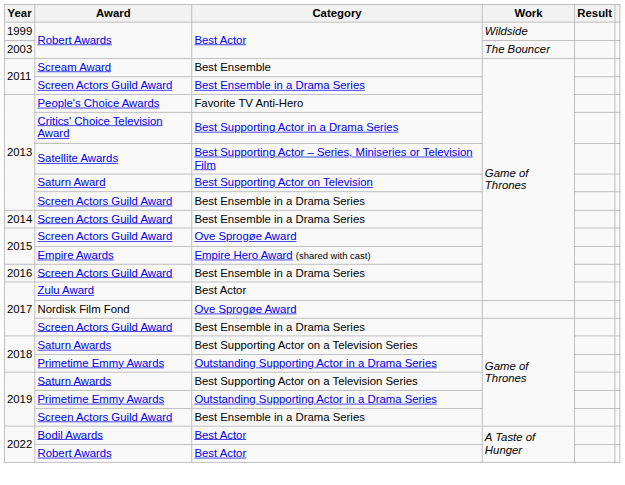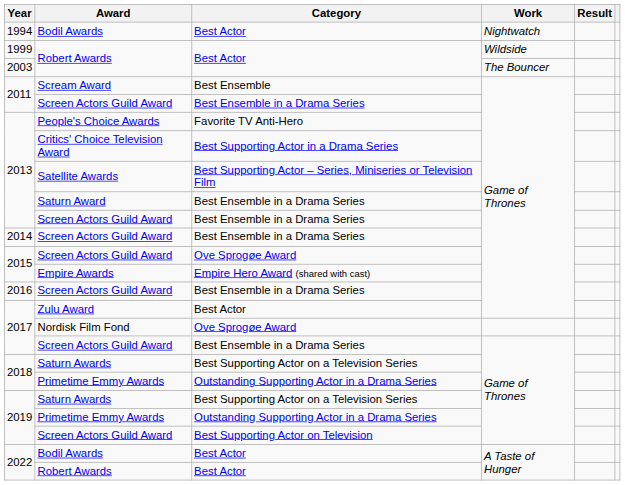+ row: 1994 | Bodil Awards | Best Actor | Nightwatch
Saturn Award | Category: Best Supporting Actor on Television -> Best Ensemble in a Drama Series
2019 / Screen Actors Guild Award | Category: Best Ensemble in a Drama Series -> Best Supporting Actor on Television
